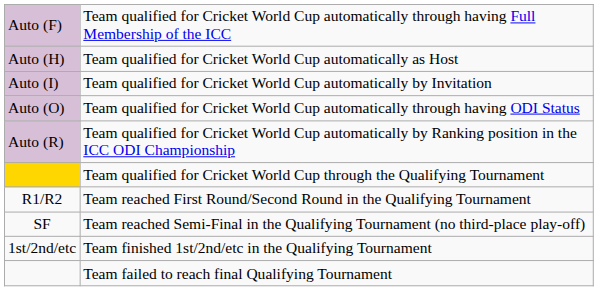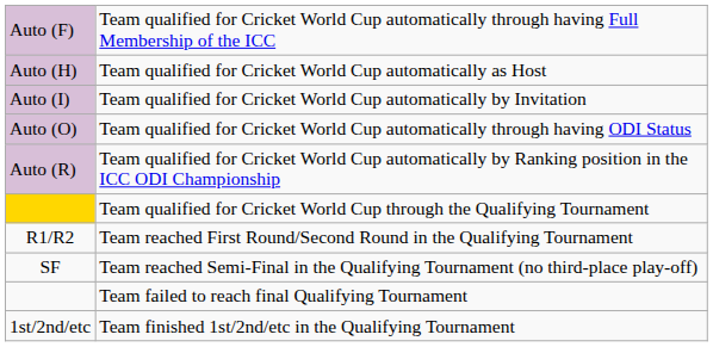rows swapped: Team finished 1st/2nd/etc in the Qualifying Tournament <-> Team failed to reach final Qualifying Tournament
